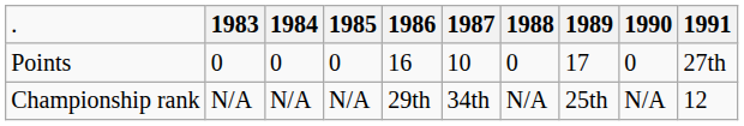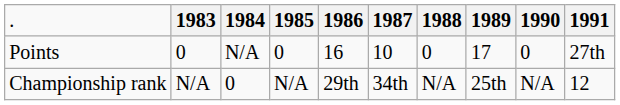Points | column 3: 0 -> N/A
Championship rank | column 3: N/A -> 0
